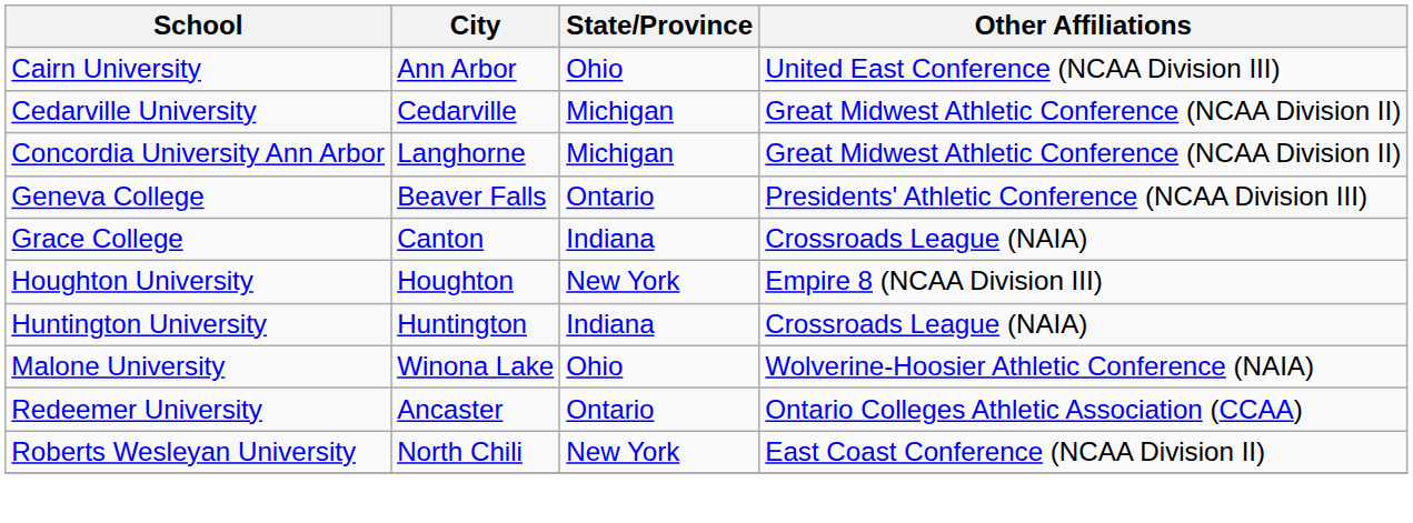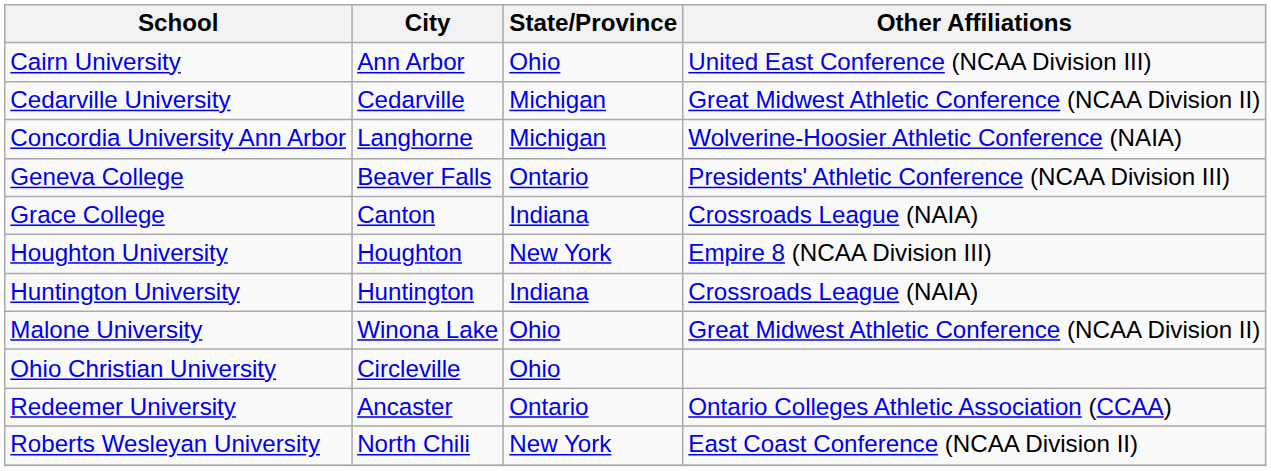Concordia University Ann Arbor | Other Affiliations: Great Midwest Athletic Conference (NCAA Division II) -> Wolverine-Hoosier Athletic Conference (NAIA)
Malone University | Other Affiliations: Wolverine-Hoosier Athletic Conference (NAIA) -> Great Midwest Athletic Conference (NCAA Division II)
+ row: Ohio Christian University | Circleville | Ohio
